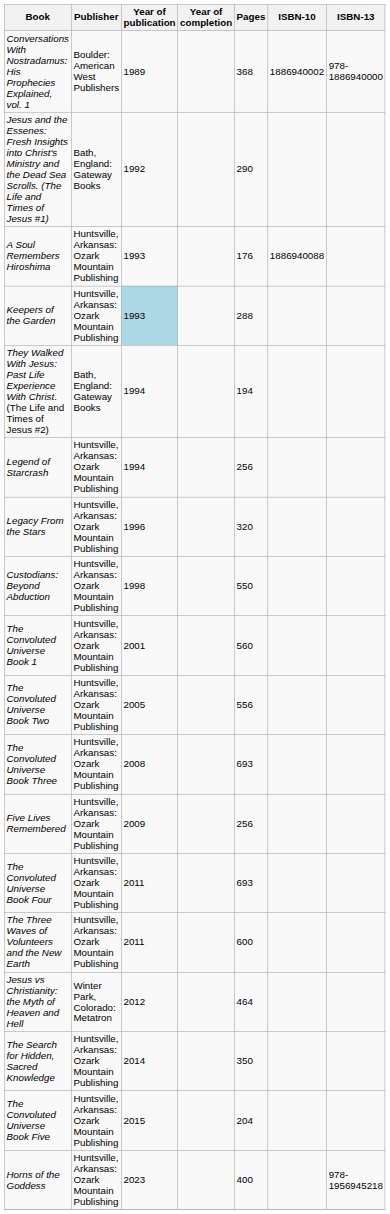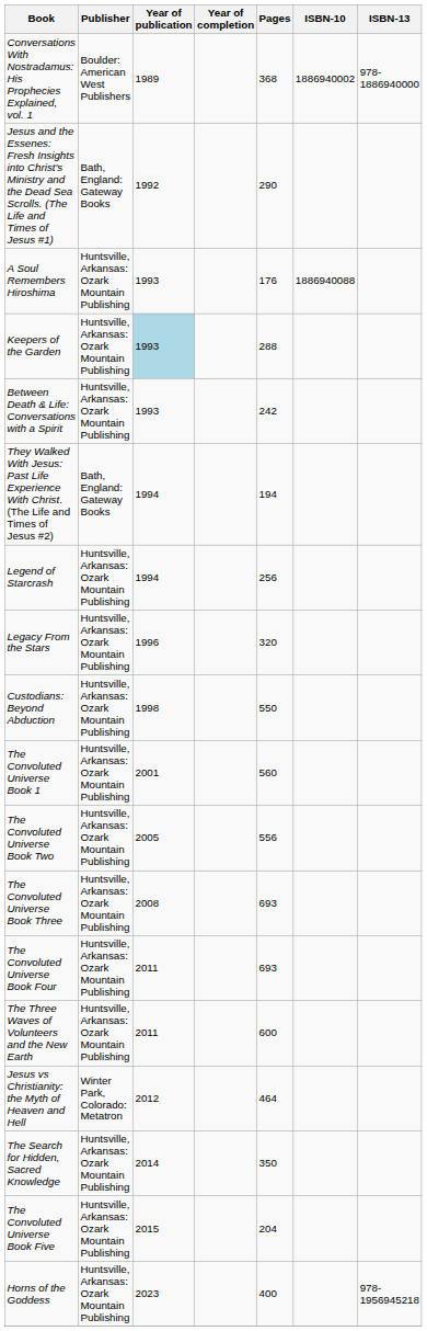+ row: Between Death & Life: Conversations with a Spirit | Huntsville, Arkansas: Ozark Mountain Publishing | 1993 | 242
- row: Five Lives Remembered | Huntsville, Arkansas: Ozark Mountain Publishing | 2009 | 256
